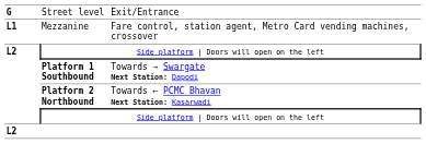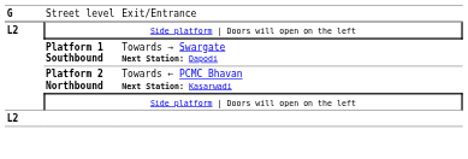- row: L1 | Mezzanine | Fare control, station agent, Metro Card vending machines, crossover
